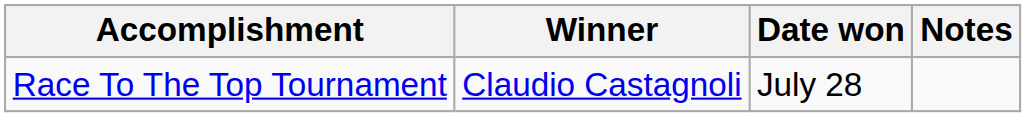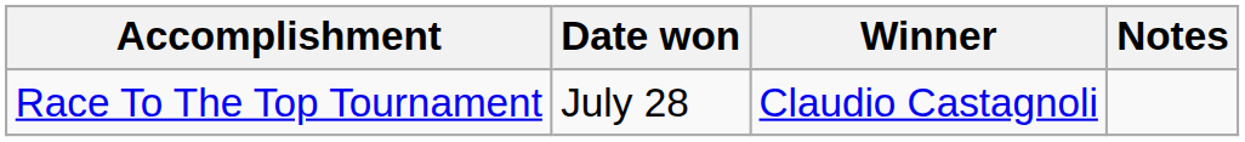columns swapped: Winner <-> Date won
